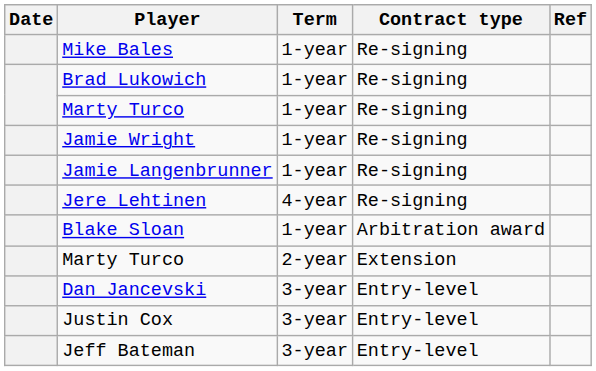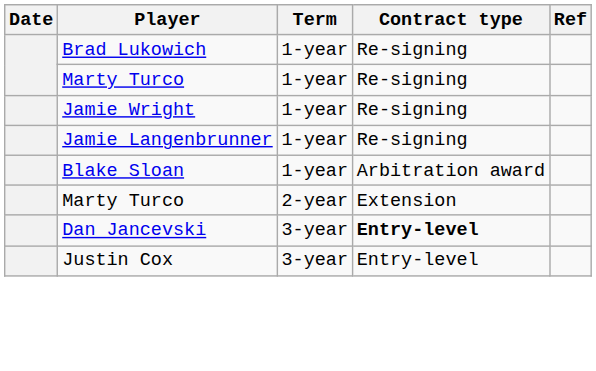- row: Mike Bales | 1-year | Re-signing
- row: Jere Lehtinen | 4-year | Re-signing
Dan Jancevski | Contract type: normal -> bold
- row: Jeff Bateman | 3-year | Entry-level
